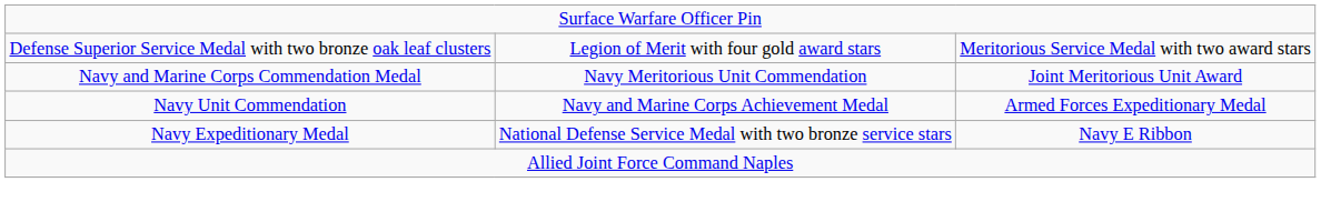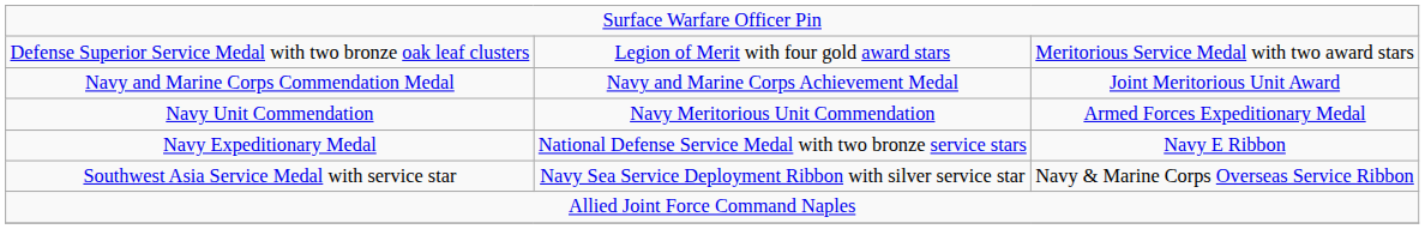Navy and Marine Corps Commendation Medal | column 2: Navy Meritorious Unit Commendation -> Navy and Marine Corps Achievement Medal
Navy Unit Commendation | column 2: Navy and Marine Corps Achievement Medal -> Navy Meritorious Unit Commendation
+ row: Southwest Asia Service Medal with service star | Navy Sea Service Deployment Ribbon with silver service star | Navy & Marine Corps Overseas Service Ribbon
